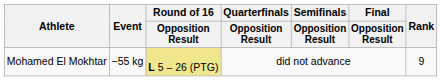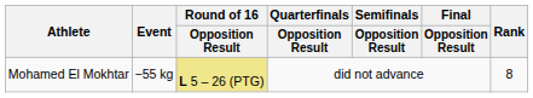Mohamed El Mokhtar | Rank: 9 -> 8
